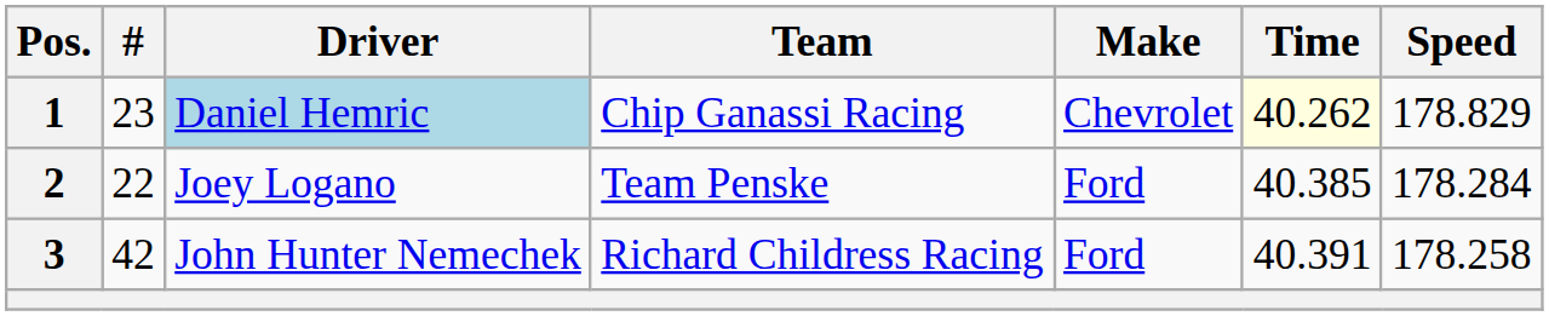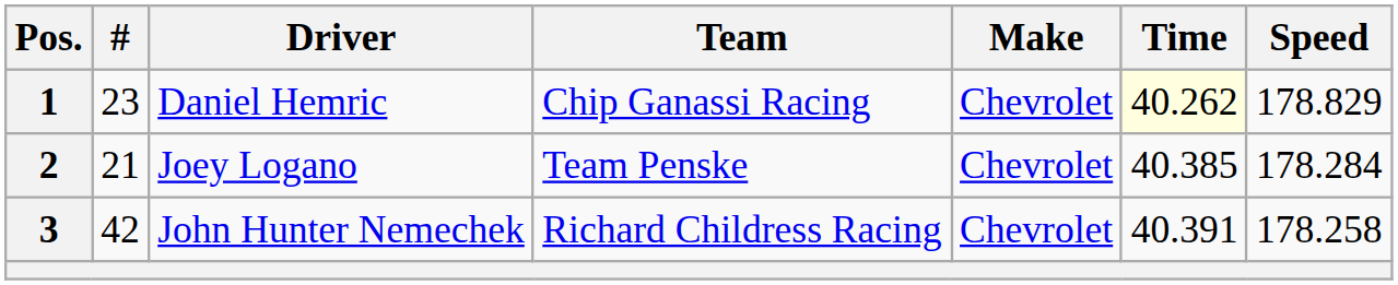1 | Driver: lightblue background -> no background
2 | #: 22 -> 21
2 | Make: Ford -> Chevrolet
3 | Make: Ford -> Chevrolet
